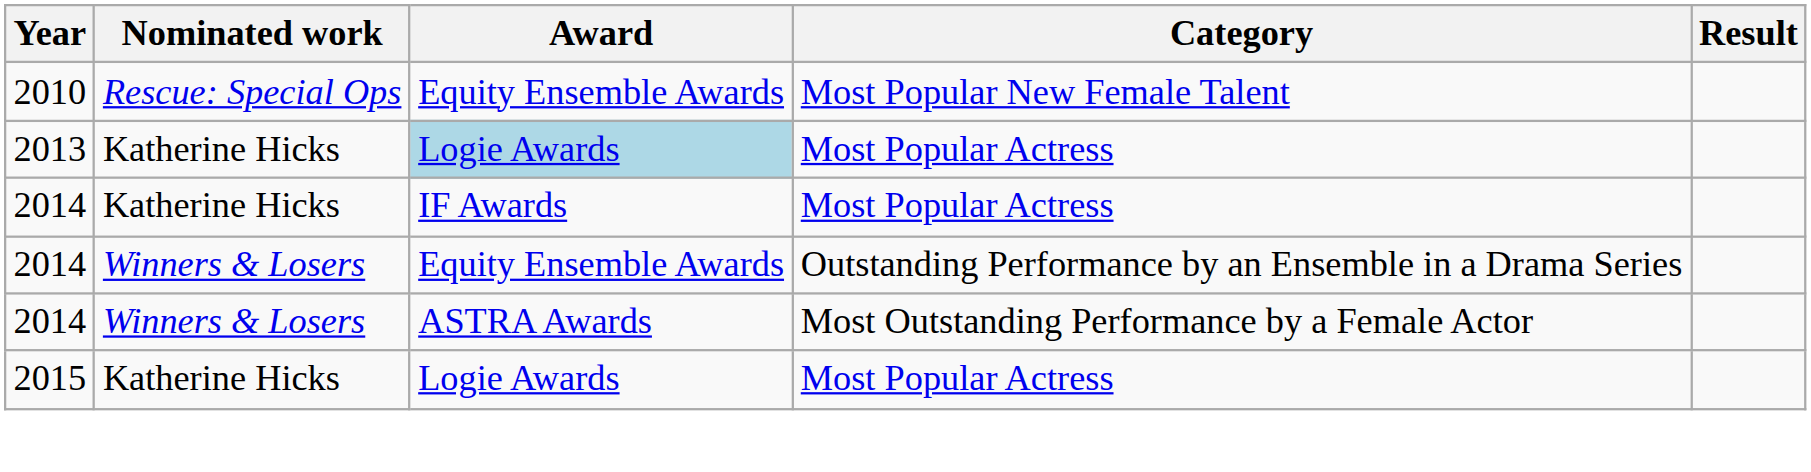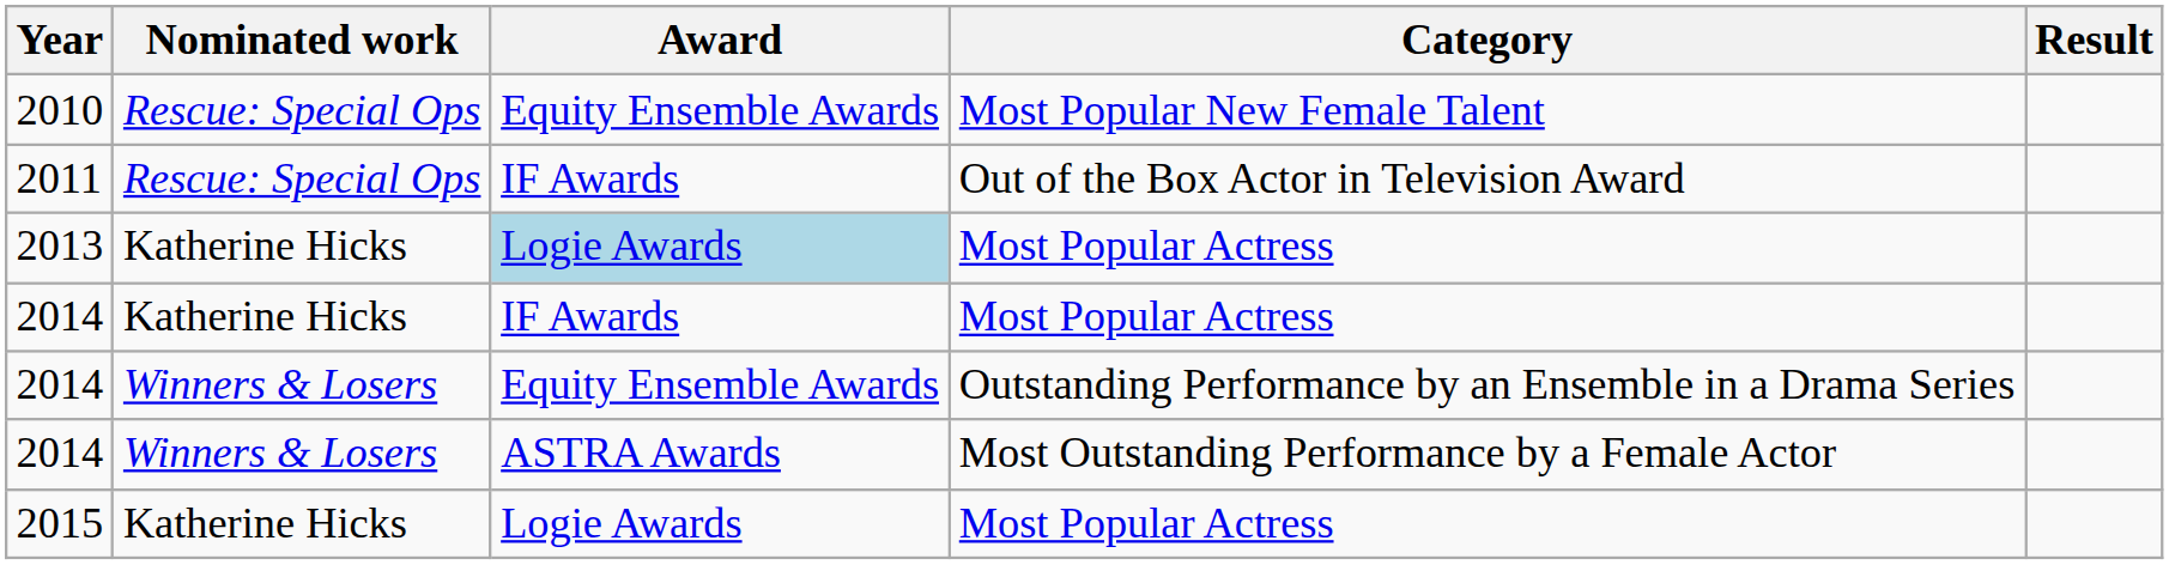+ row: 2011 | Rescue: Special Ops | IF Awards | Out of the Box Actor in Television Award
